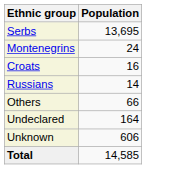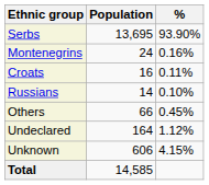+ column: % | 93.90% | 0.16% | 0.11% | 0.10% | 0.45% | 1.12% | 4.15%
